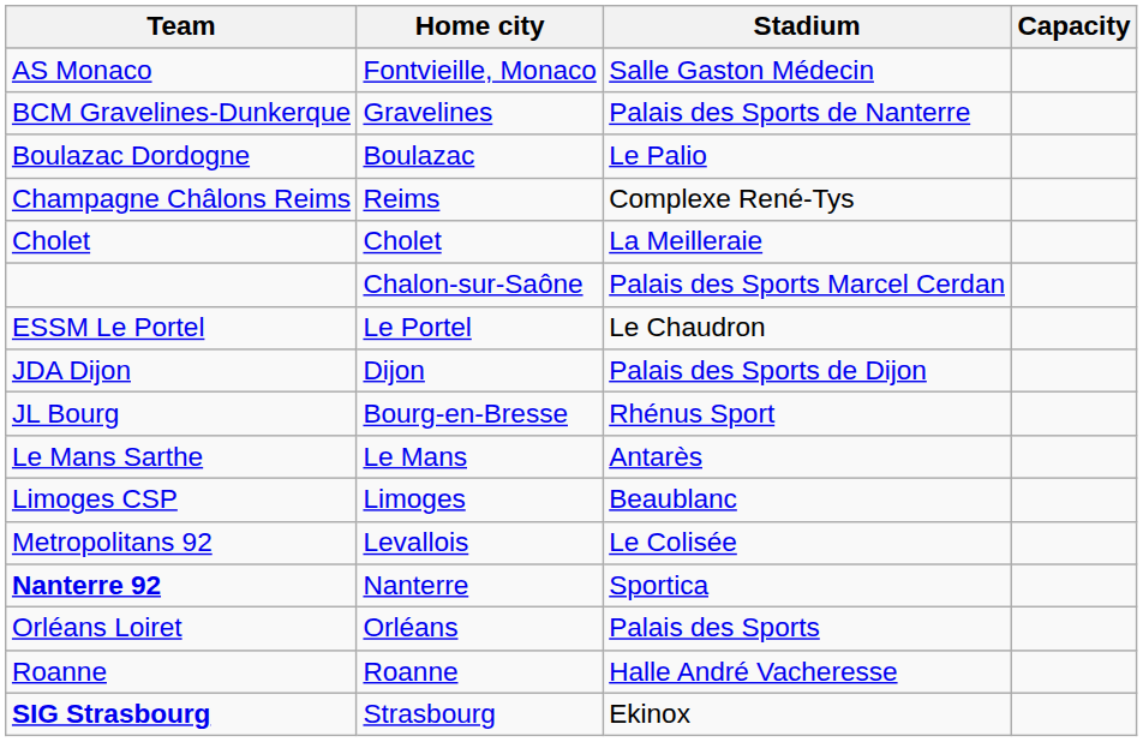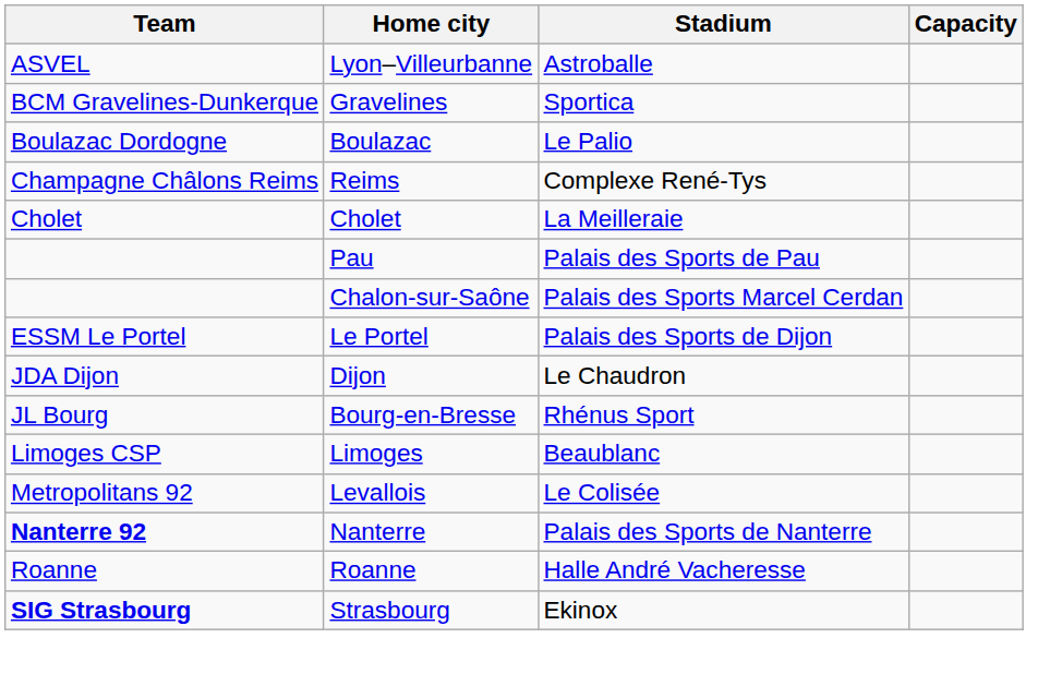- row: AS Monaco | Fontvieille, Monaco | Salle Gaston Médecin
+ row: ASVEL | Lyon–Villeurbanne | Astroballe
Gravelines | Stadium: Palais des Sports de Nanterre -> Sportica
+ row: Pau | Palais des Sports de Pau
Le Portel | Stadium: Le Chaudron -> Palais des Sports de Dijon
Dijon | Stadium: Palais des Sports de Dijon -> Le Chaudron
- row: Le Mans Sarthe | Le Mans | Antarès
Nanterre | Stadium: Sportica -> Palais des Sports de Nanterre
- row: Orléans Loiret | Orléans | Palais des Sports
